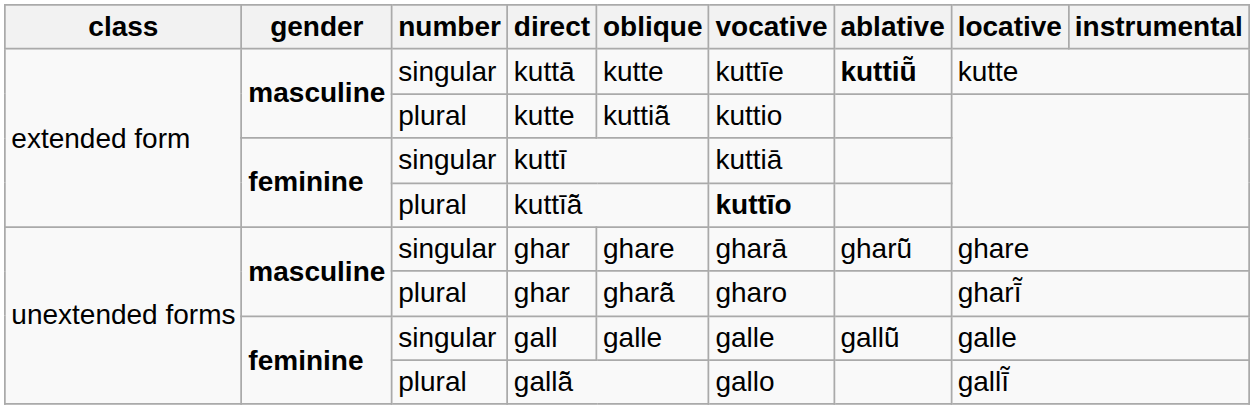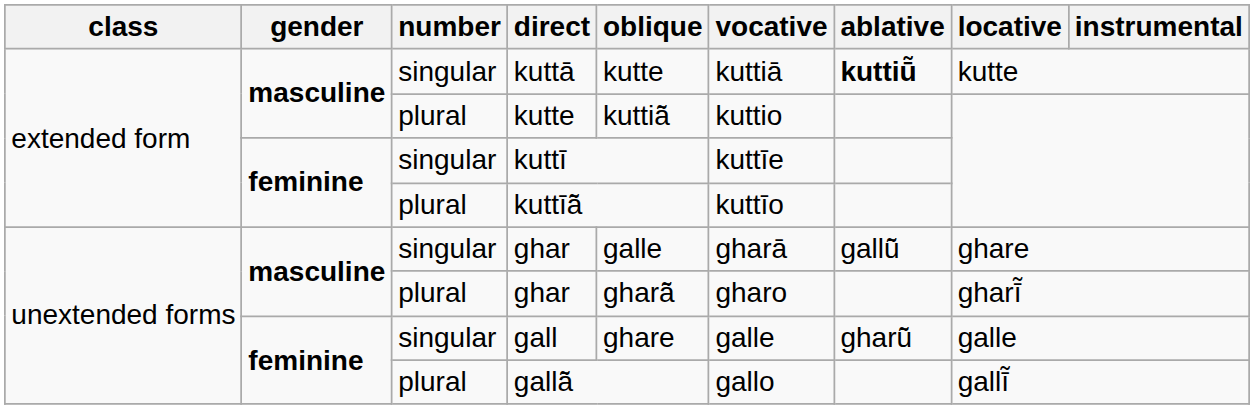kuttā | vocative: kuttīe -> kuttiā
kuttī | vocative: kuttiā -> kuttīe
kuttīā̃ | vocative: bold -> normal
singular / ghar | oblique: ghare -> galle
singular / ghar | ablative: gharū̃ -> gallū̃
gall | oblique: galle -> ghare
gall | ablative: gallū̃ -> gharū̃
